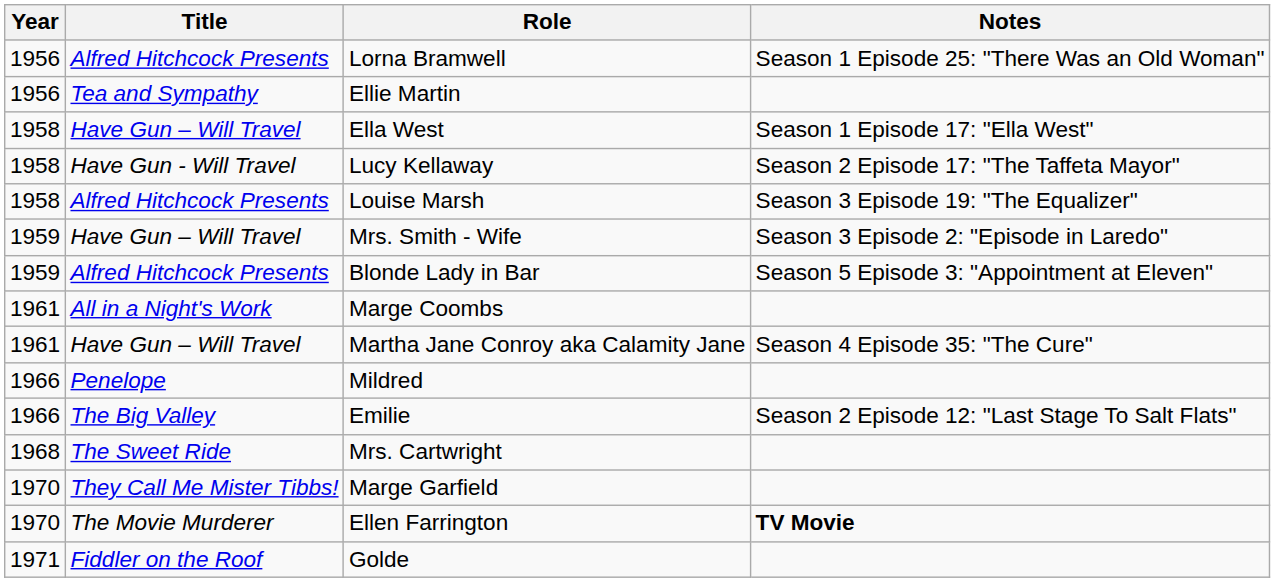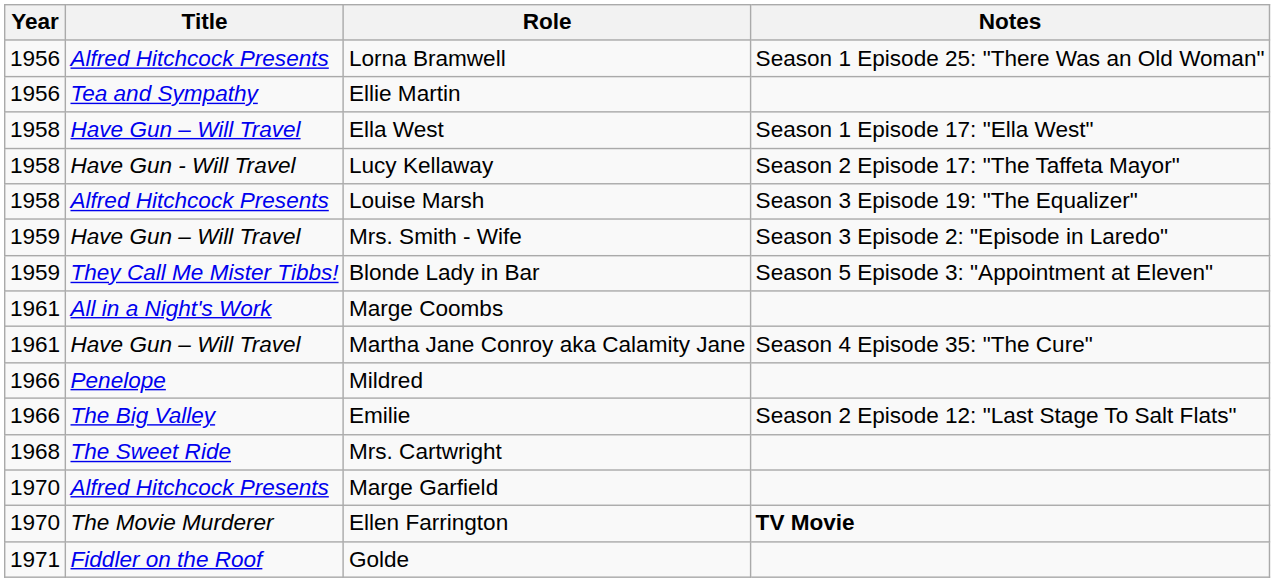Blonde Lady in Bar | Title: Alfred Hitchcock Presents -> They Call Me Mister Tibbs!
Marge Garfield | Title: They Call Me Mister Tibbs! -> Alfred Hitchcock Presents
